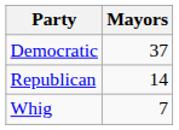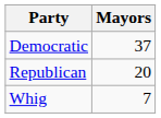Republican | Mayors: 14 -> 20
